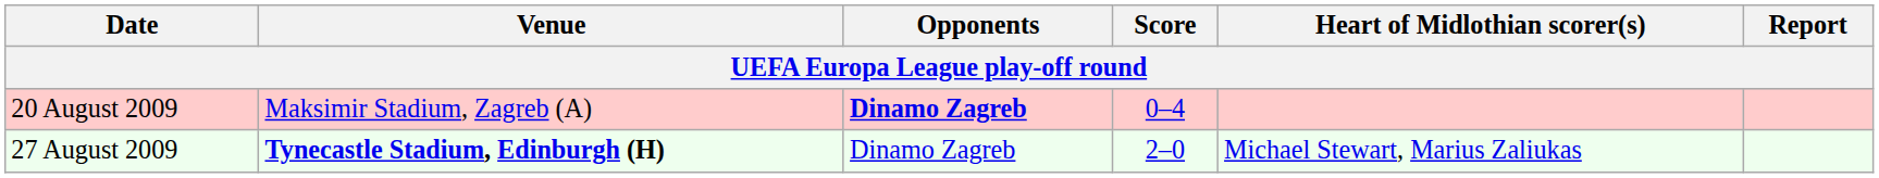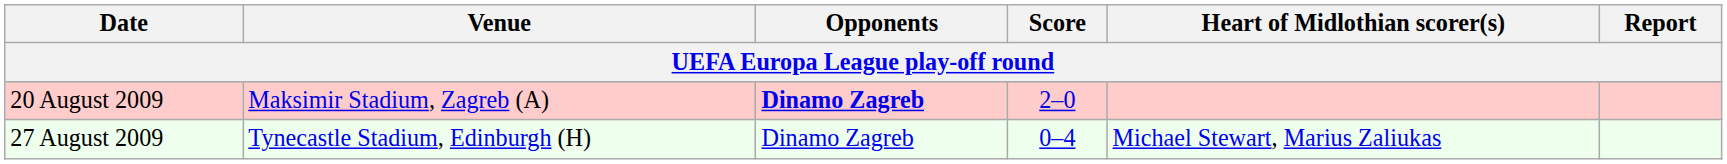20 August 2009 | Score: 0–4 -> 2–0
27 August 2009 | Venue: bold -> normal
27 August 2009 | Score: 2–0 -> 0–4
